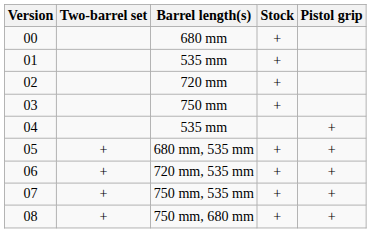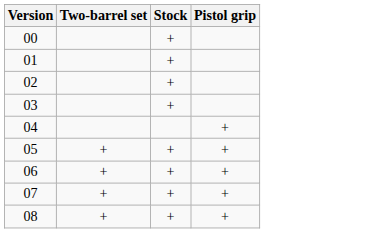- column: Barrel length(s) | 680 mm | 535 mm | 720 mm | 750 mm | 535 mm | 680 mm, 535 mm | 720 mm, 535 mm | 750 mm, 535 mm | 750 mm, 680 mm
